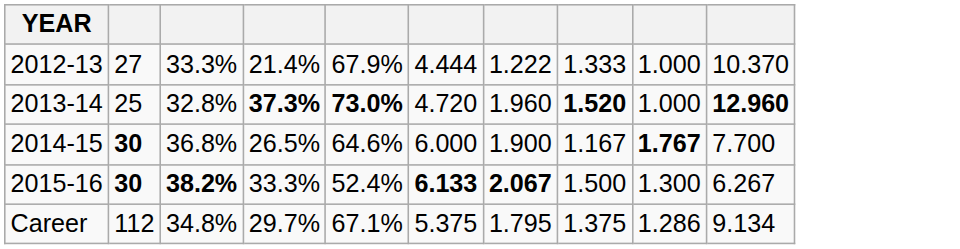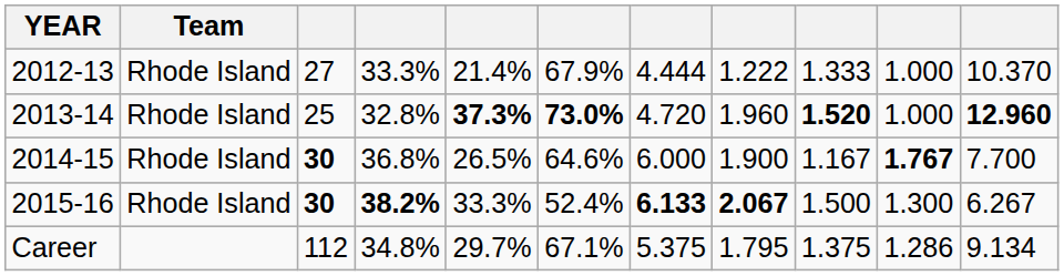+ column: Team | Rhode Island | Rhode Island | Rhode Island | Rhode Island
